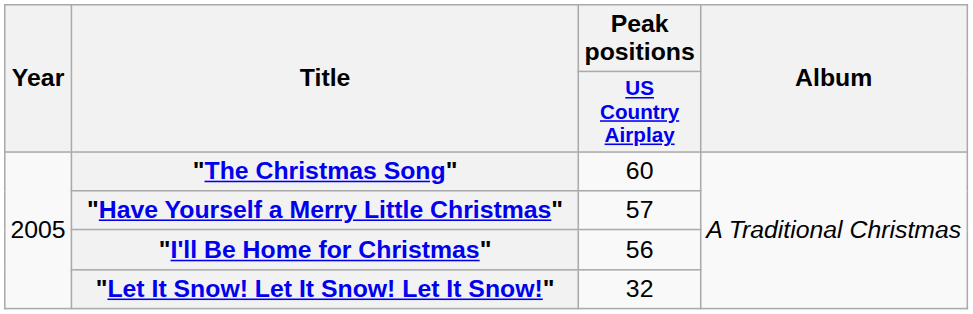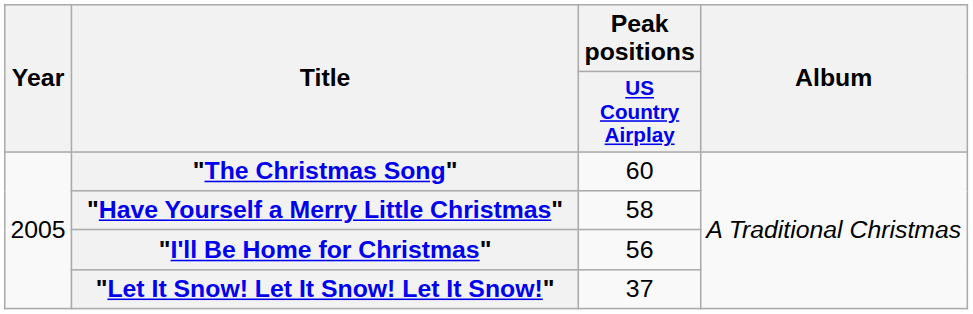"Have Yourself a Merry Little Christmas" | Peak positions / US Country Airplay: 57 -> 58
"Let It Snow! Let It Snow! Let It Snow!" | Peak positions / US Country Airplay: 32 -> 37
